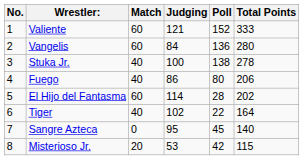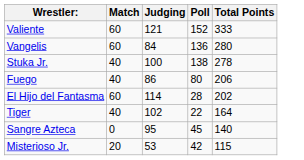- column: No. | 1 | 2 | 3 | 4 | 5 | 6 | 7 | 8
